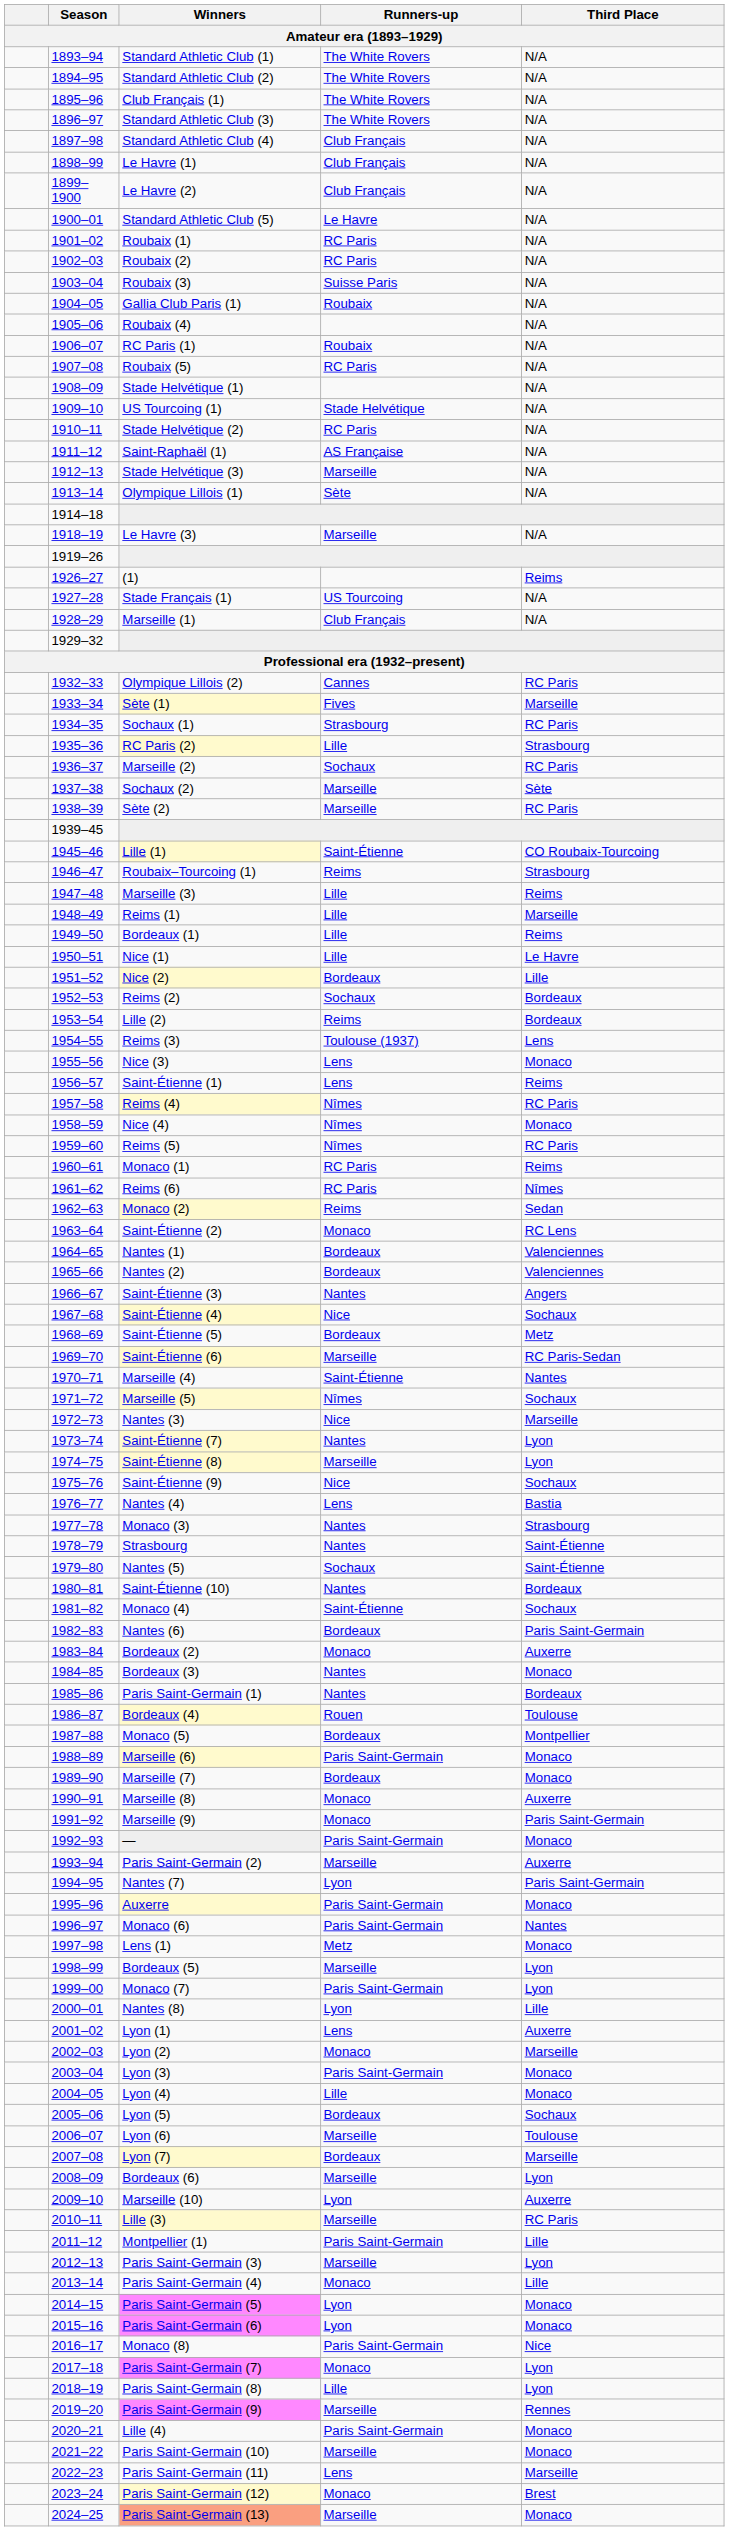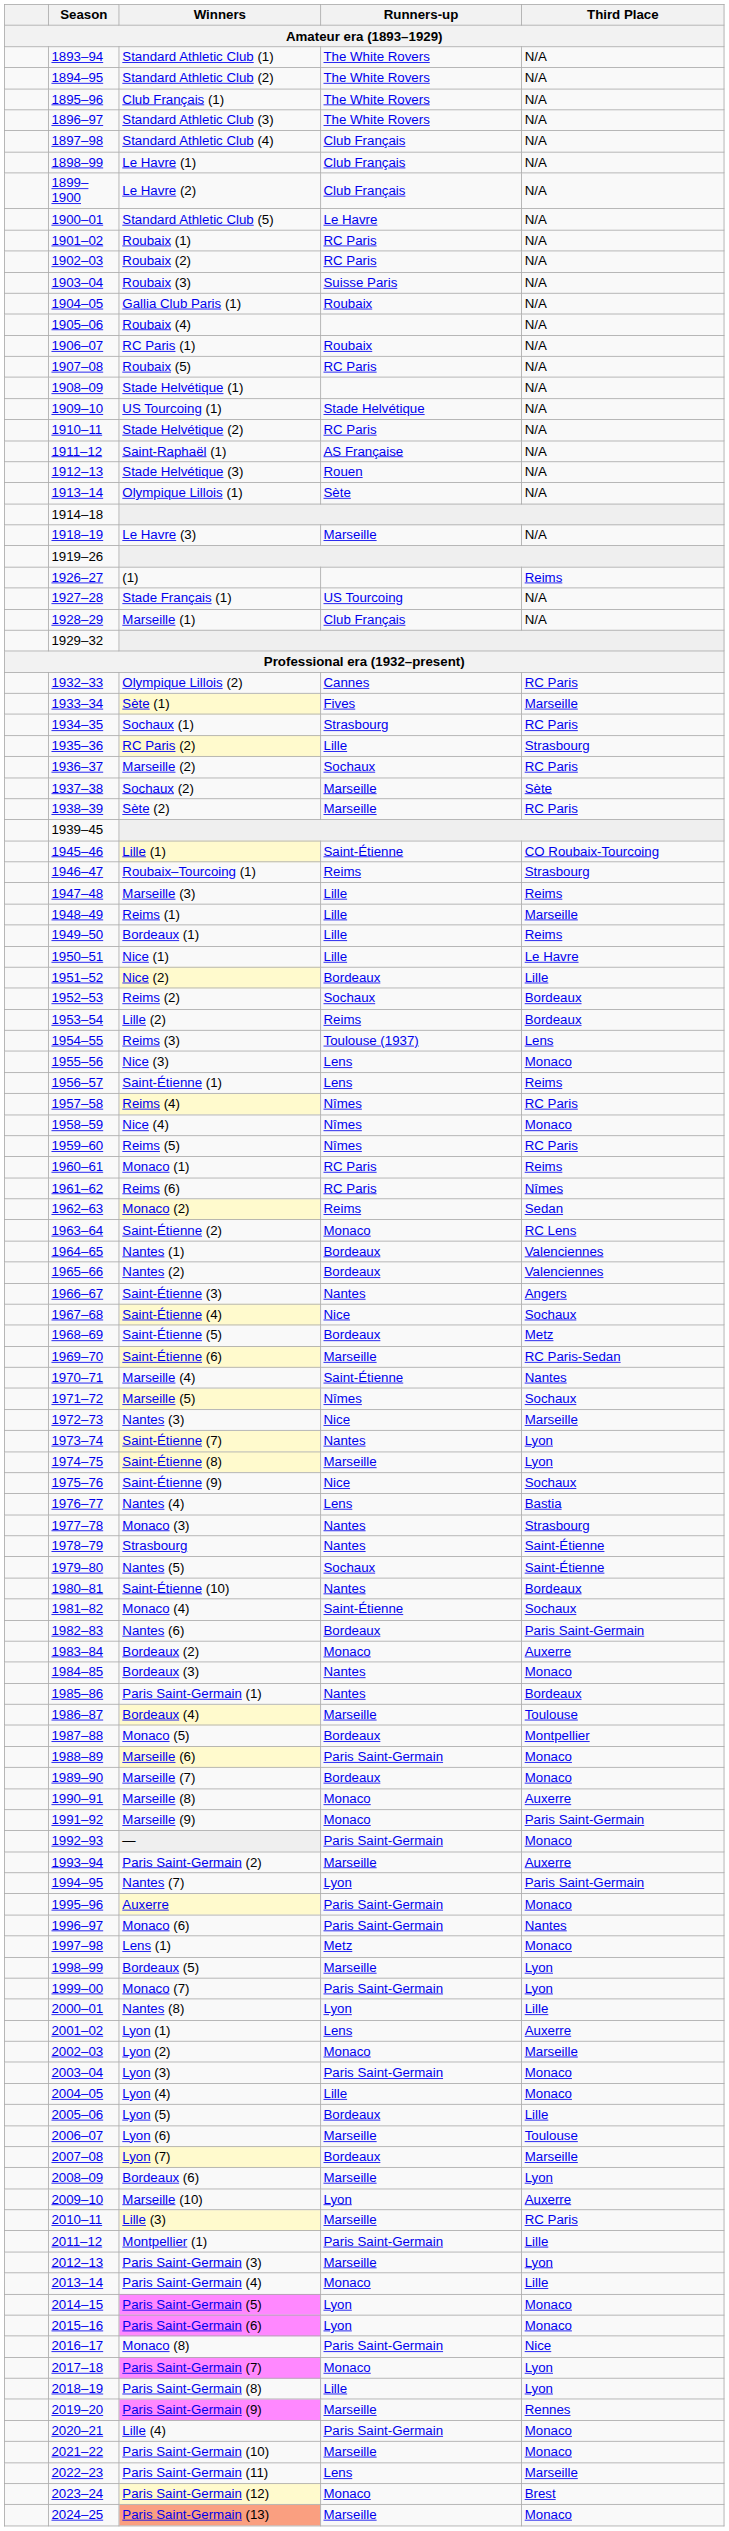Stade Helvétique (3) | Runners-up / Amateur era (1893–1929): Marseille -> Rouen
Bordeaux (4) | Runners-up / Amateur era (1893–1929): Rouen -> Marseille
Lyon (5) | Third Place / Amateur era (1893–1929): Sochaux -> Lille
